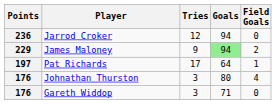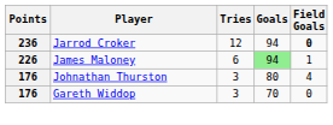Jarrod Croker | Field Goals: normal -> bold
James Maloney | Points: 229 -> 226
James Maloney | Tries: 9 -> 6
James Maloney | Field Goals: 2 -> 1
- row: 197 | Pat Richards | 17 | 64 | 1
Gareth Widdop | Goals: 71 -> 70
